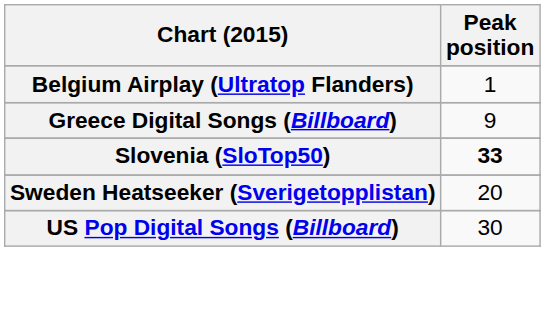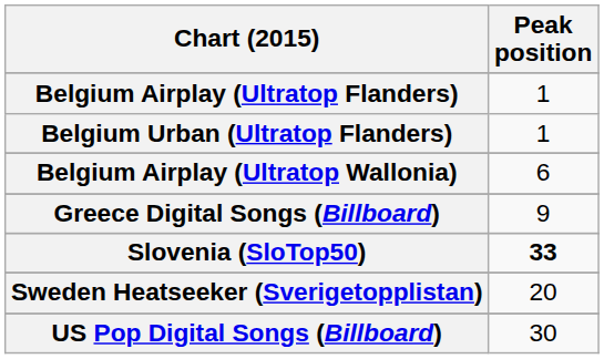+ row: Belgium Urban (Ultratop Flanders) | 1
+ row: Belgium Airplay (Ultratop Wallonia) | 6
